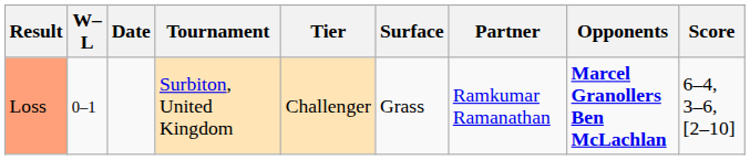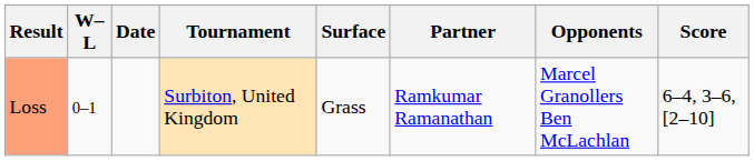- column: Tier | Challenger
Loss | Opponents: bold -> normal
